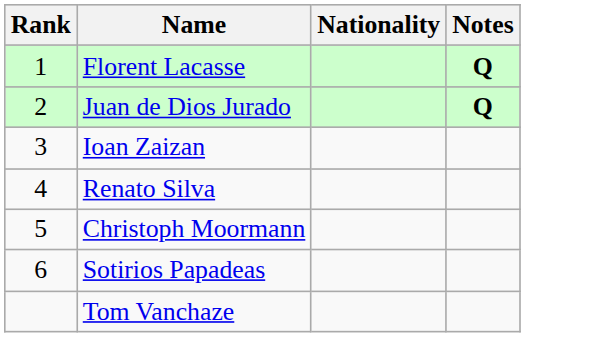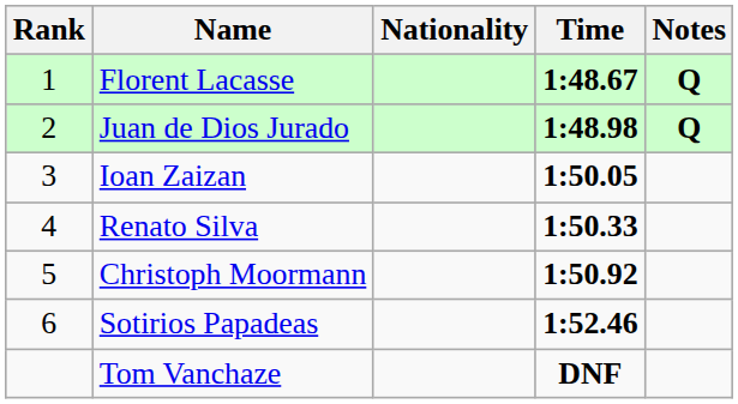+ column: Time | 1:48.67 | 1:48.98 | 1:50.05 | 1:50.33 | 1:50.92 | 1:52.46 | DNF
